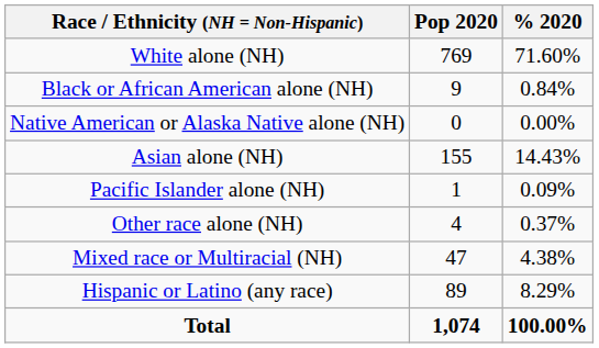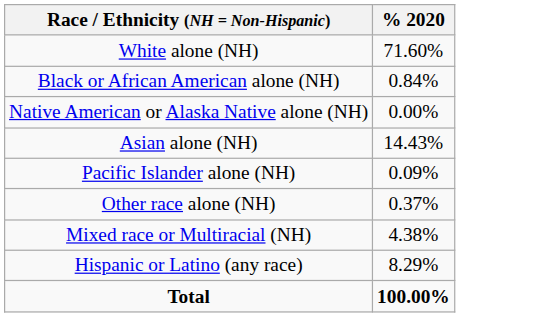- column: Pop 2020 | 769 | 9 | 0 | 155 | 1 | 4 | 47 | 89 | 1,074
